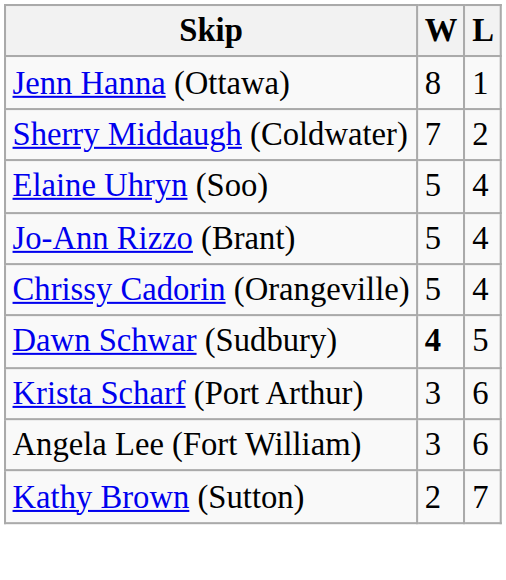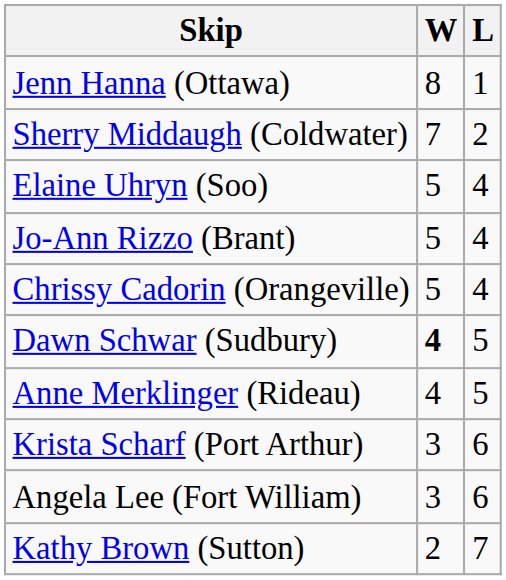+ row: Anne Merklinger (Rideau) | 4 | 5
